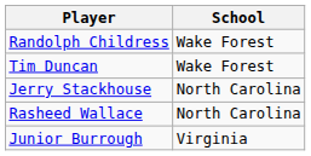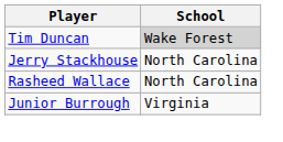- row: Randolph Childress | Wake Forest
Tim Duncan | School: no background -> lightgrey background
